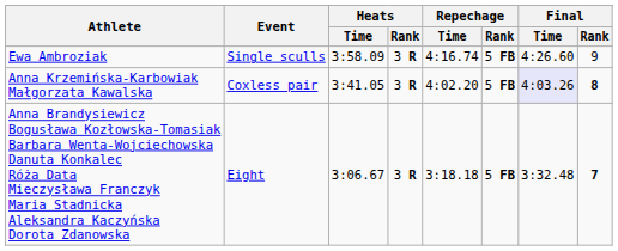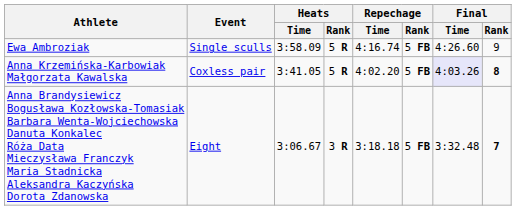Ewa Ambroziak | Heats / Rank: 3 R -> 5 R
Anna Krzemińska-Karbowiak Małgorzata Kawalska | Heats / Rank: 3 R -> 5 R
